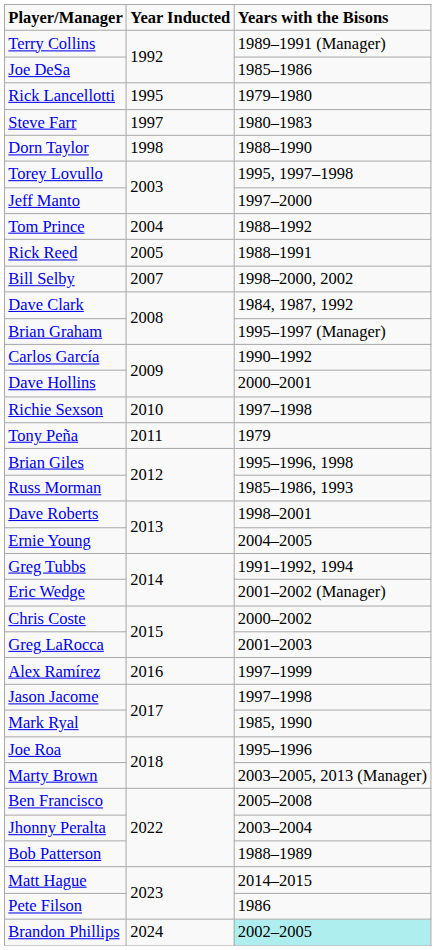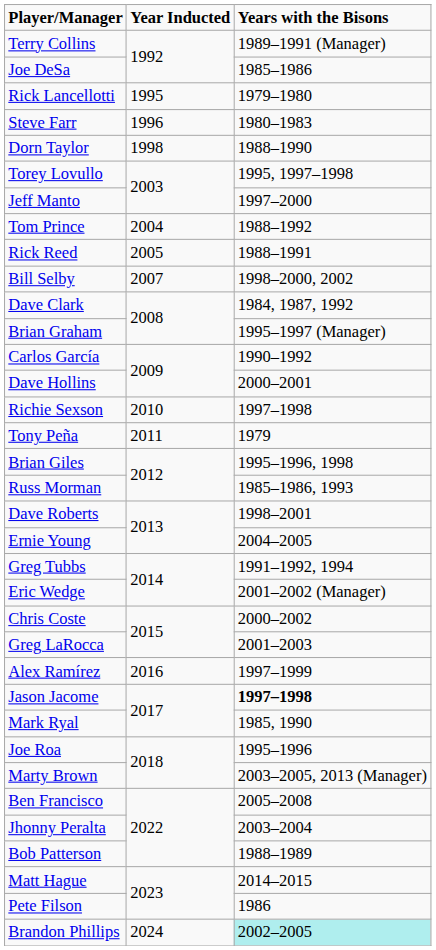Steve Farr | Year Inducted: 1997 -> 1996
Jason Jacome | Years with the Bisons: normal -> bold
